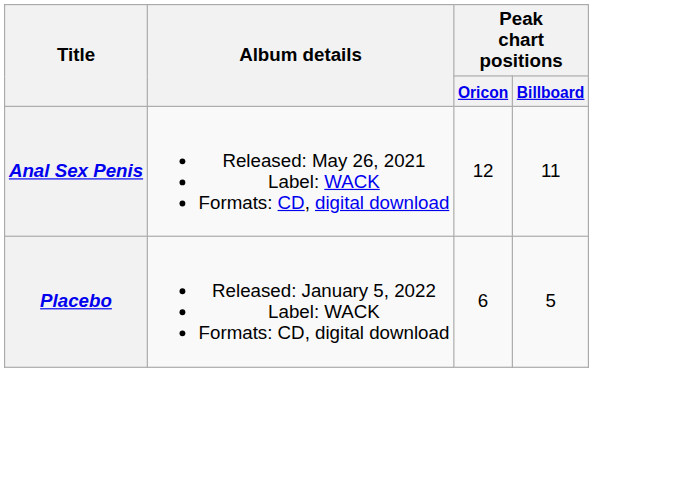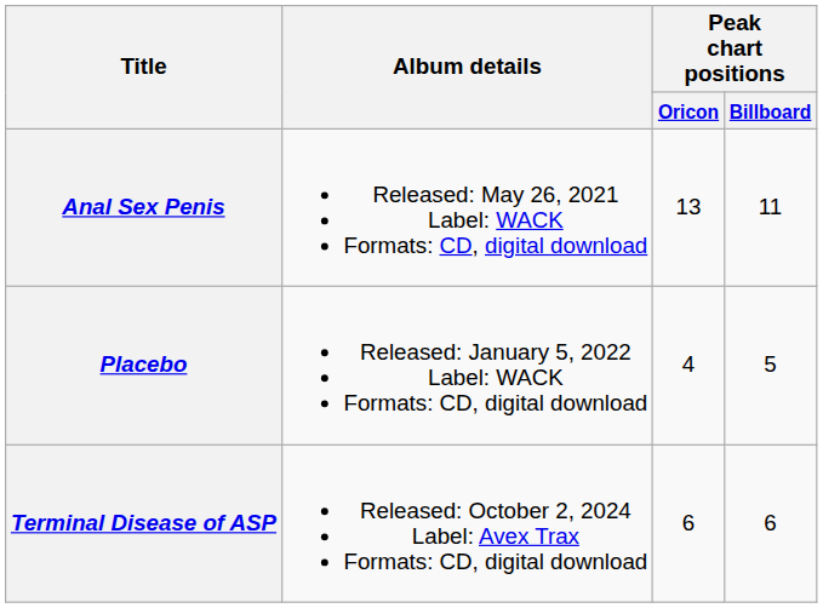Anal Sex Penis | Peak chart positions / Oricon: 12 -> 13
Placebo | Peak chart positions / Oricon: 6 -> 4
+ row: Terminal Disease of ASP | Released: October 2, 2024 Label: Avex Trax Formats: CD, digital download | 6 | 6
